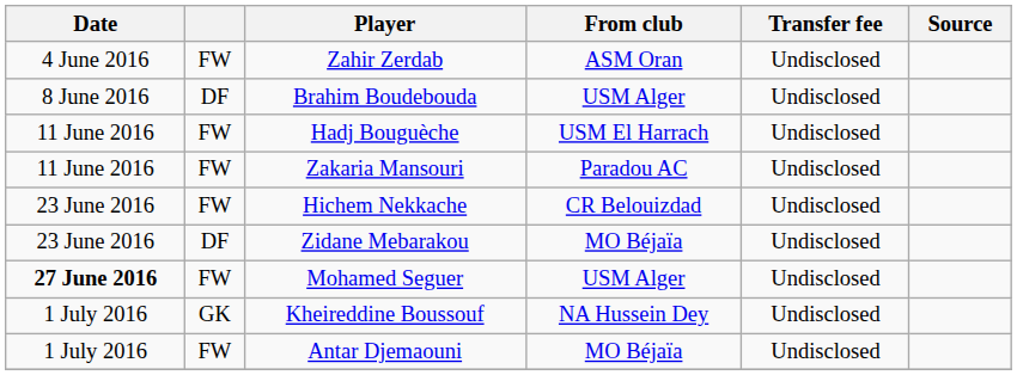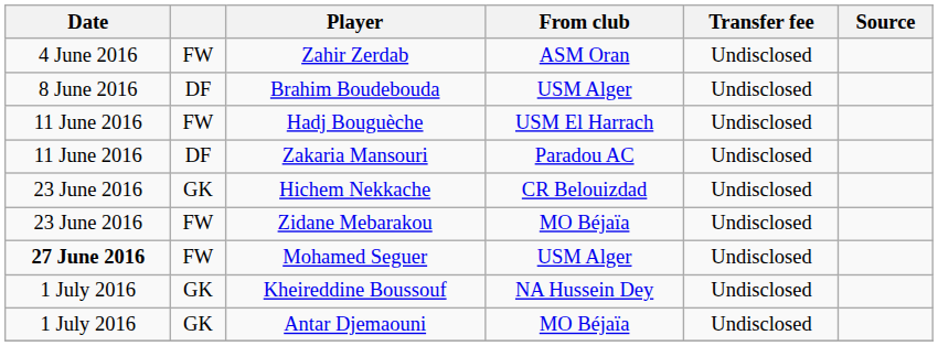Zakaria Mansouri | column 2: FW -> DF
Hichem Nekkache | column 2: FW -> GK
Zidane Mebarakou | column 2: DF -> FW
Antar Djemaouni | column 2: FW -> GK
